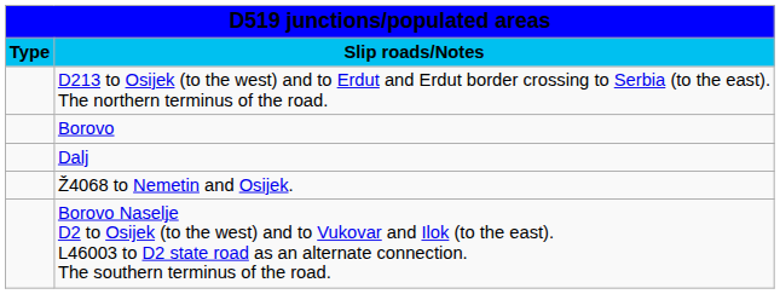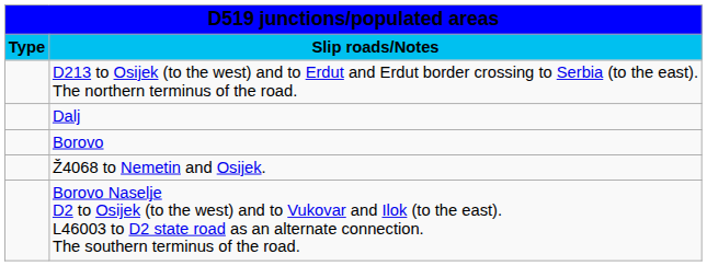rows swapped: Dalj <-> Borovo
